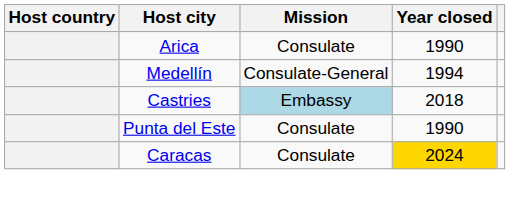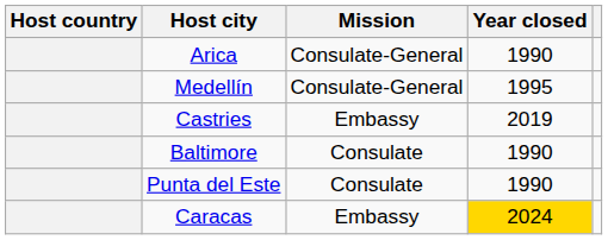Arica | Mission: Consulate -> Consulate-General
Medellín | Year closed: 1994 -> 1995
Castries | Mission: lightblue background -> no background
Castries | Year closed: 2018 -> 2019
+ row: Baltimore | Consulate | 1990
Caracas | Mission: Consulate -> Embassy
